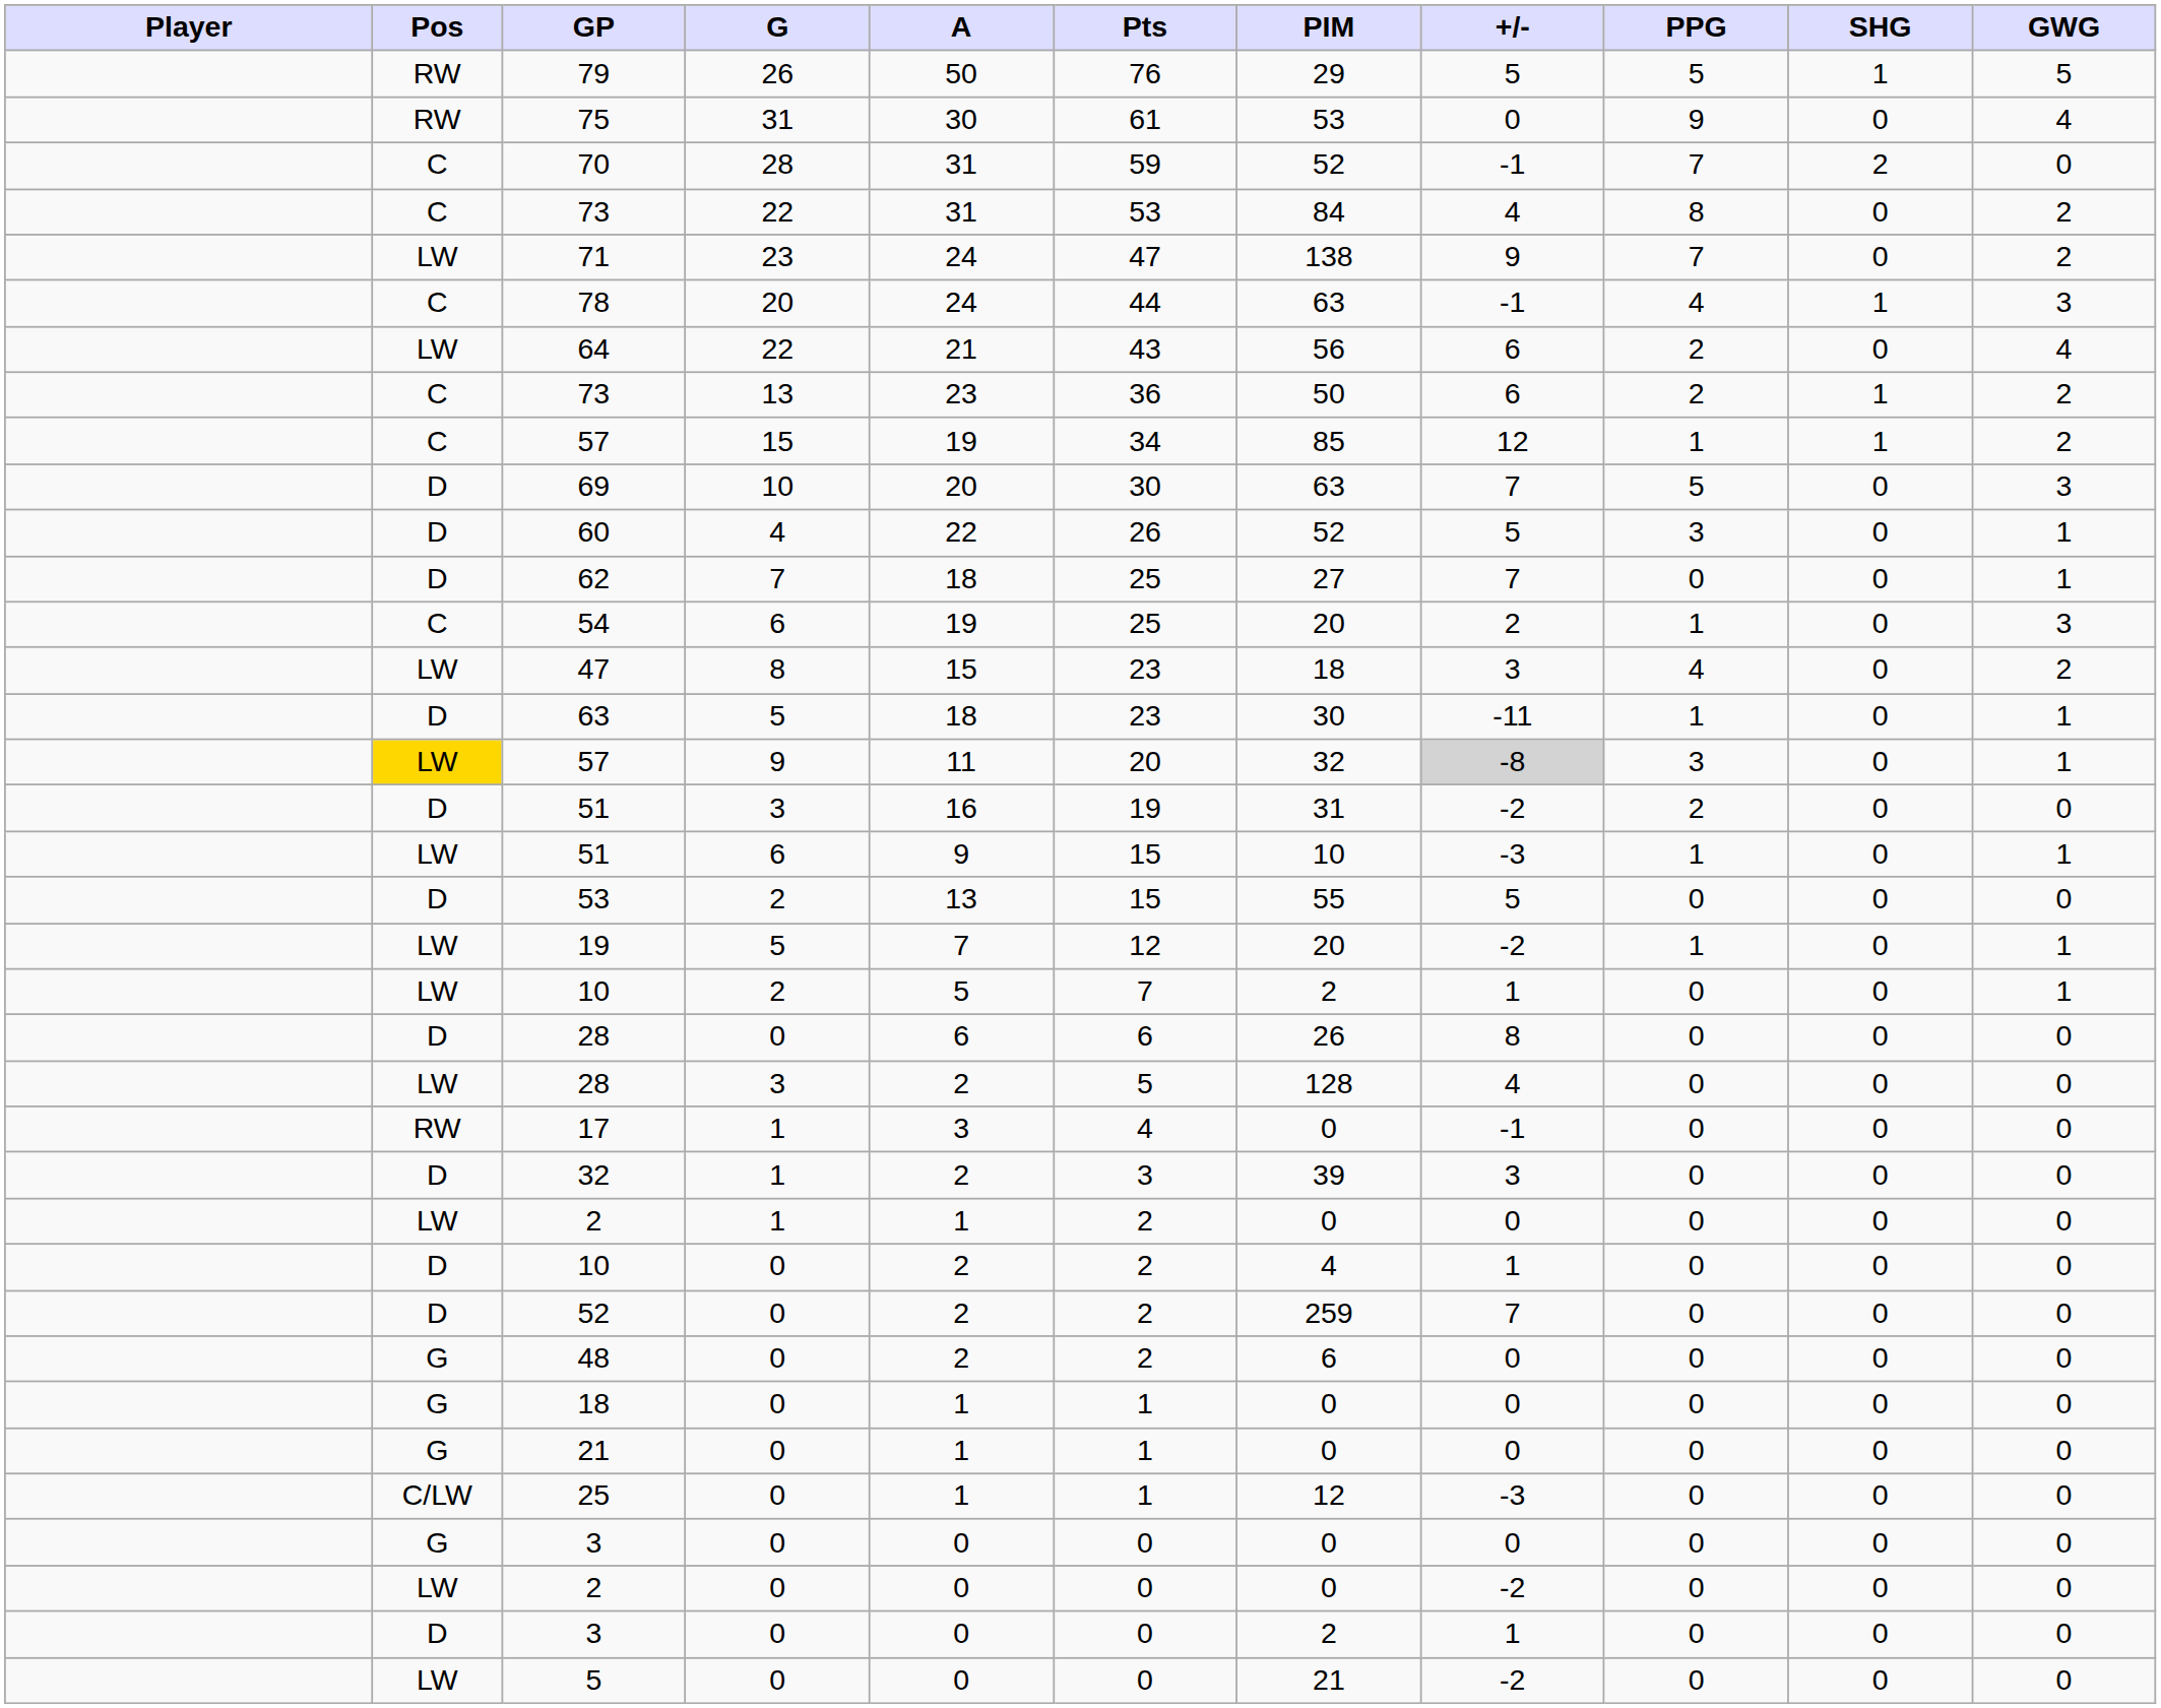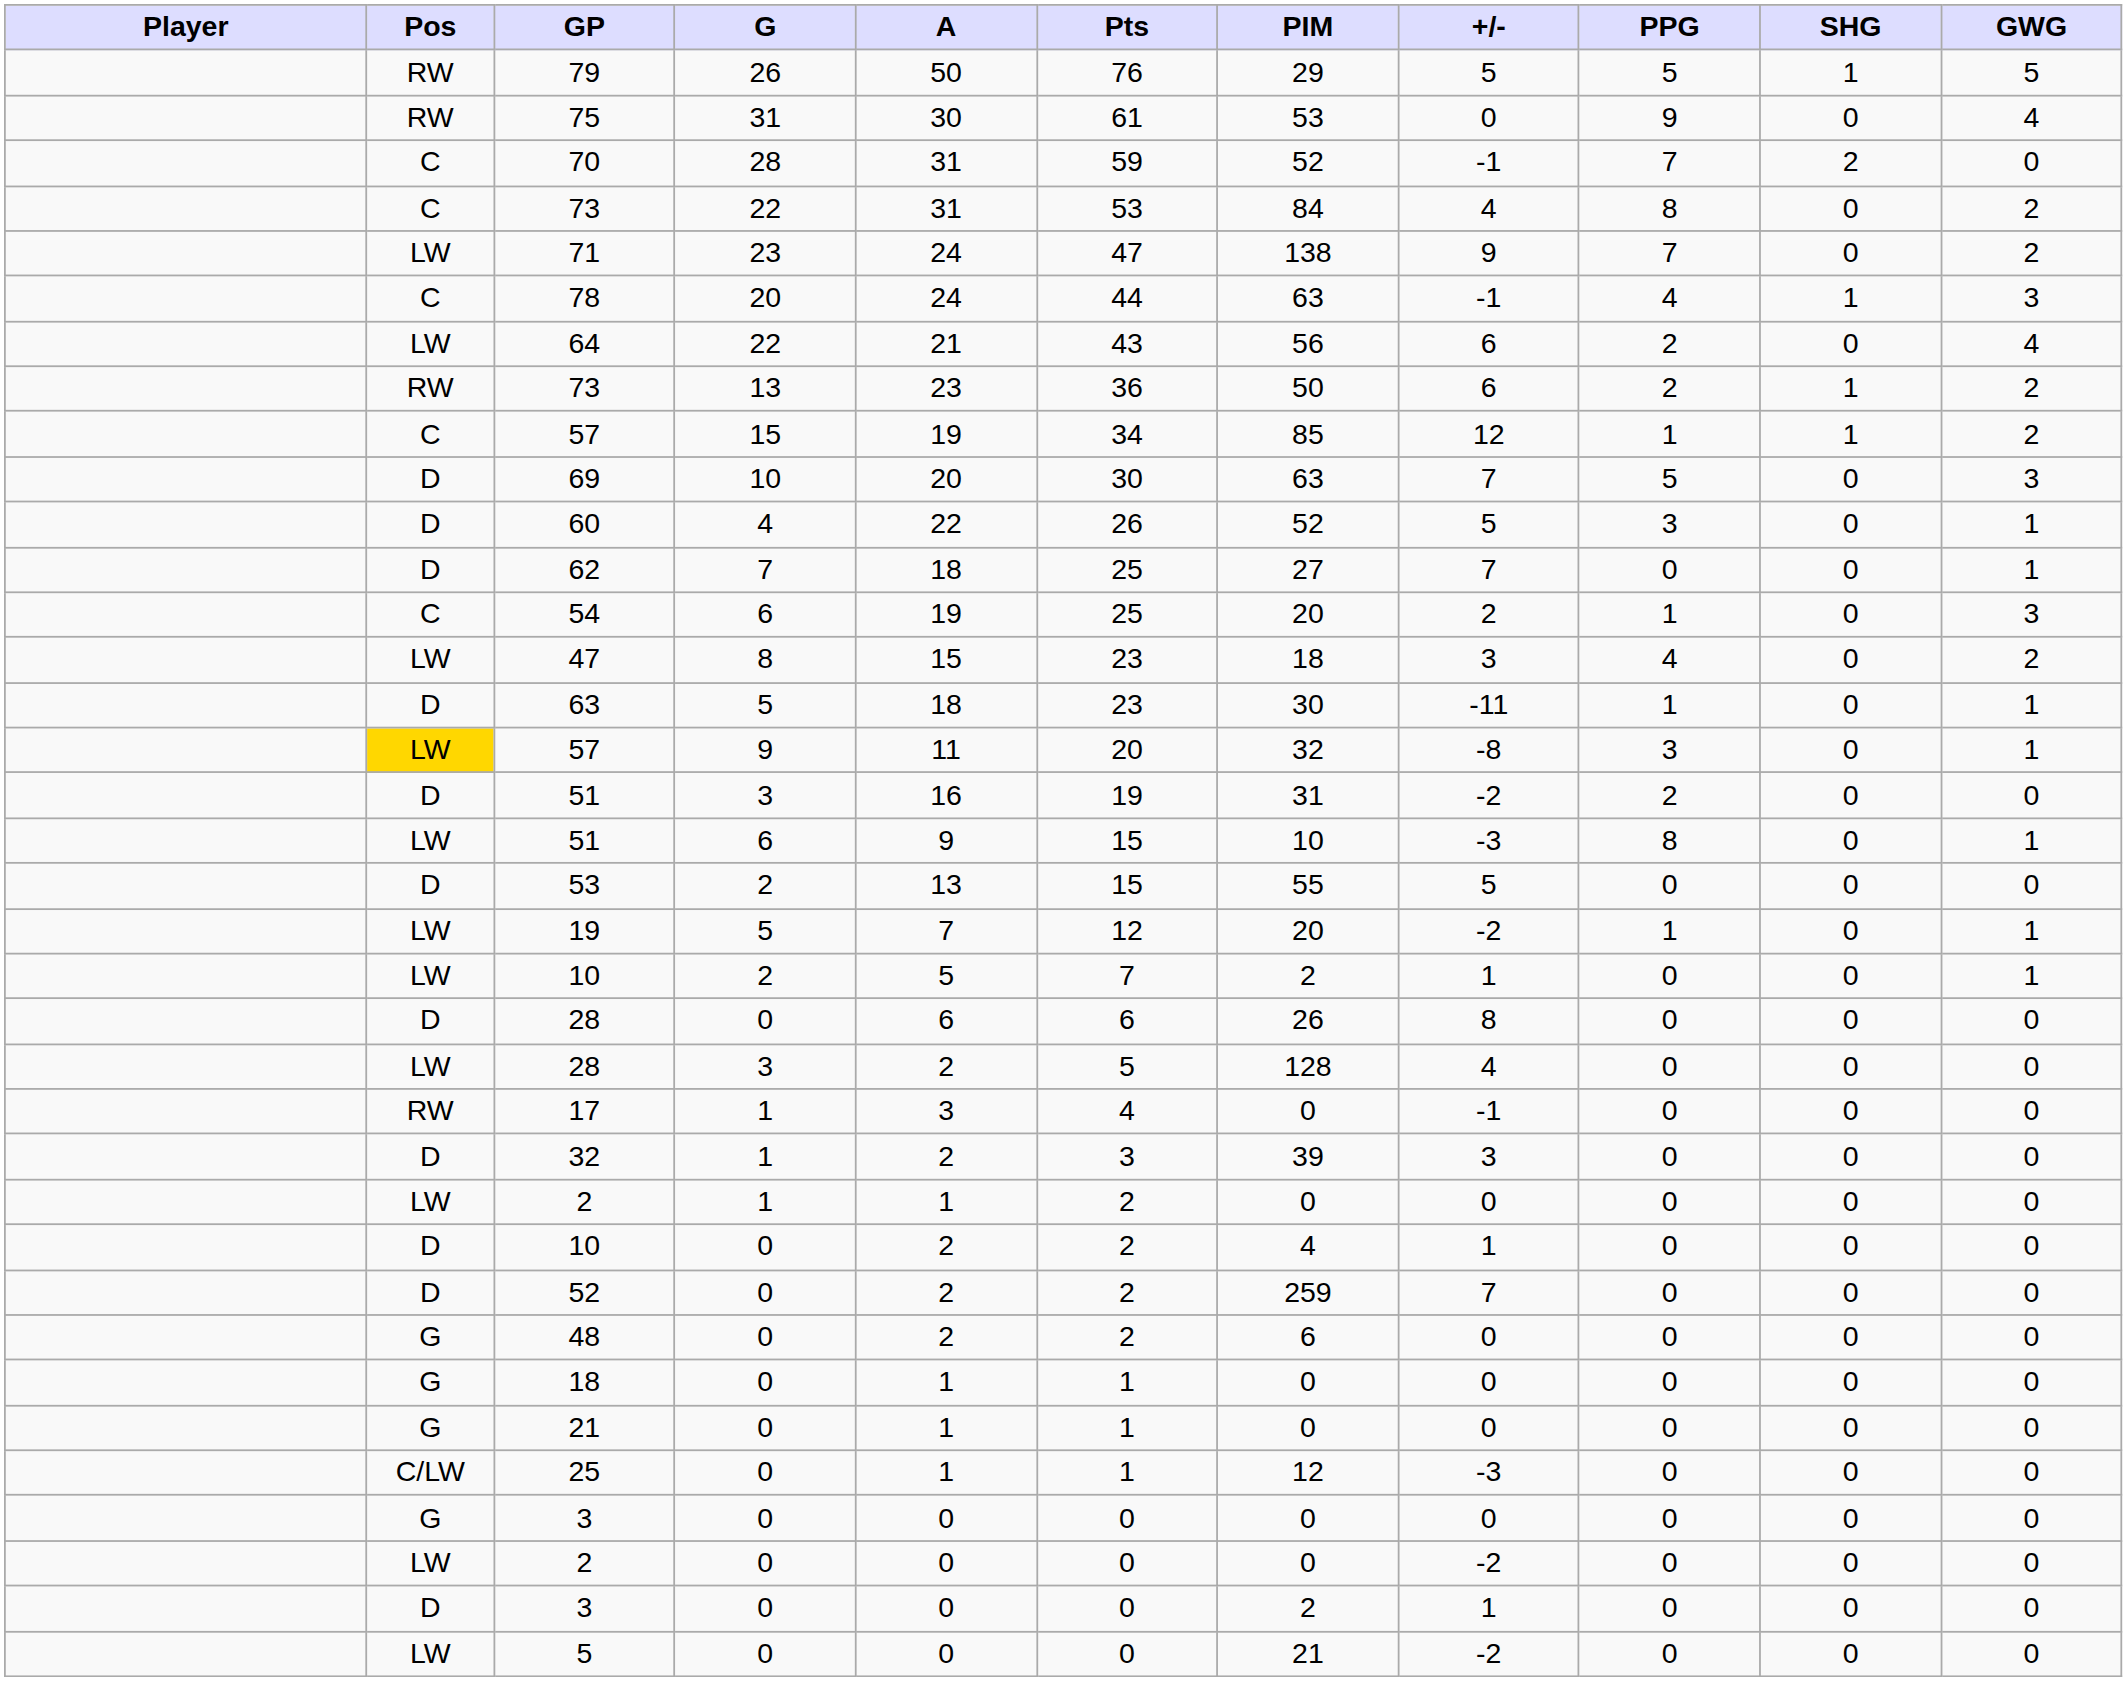73 / 13 | Pos: C -> RW
57 / 9 | +/-: lightgrey background -> no background
51 / 6 | PPG: 1 -> 8
